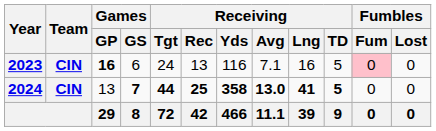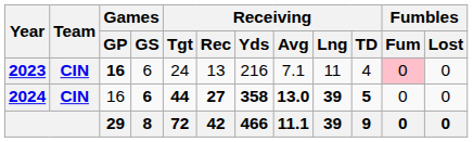2023 | Receiving / Yds: 116 -> 216
2023 | Receiving / Lng: 16 -> 11
2023 | Receiving / TD: 5 -> 4
2024 | Games / GP: 13 -> 16
2024 | Games / GS: 7 -> 6
2024 | Receiving / Rec: 25 -> 27
2024 | Receiving / Lng: 41 -> 39
